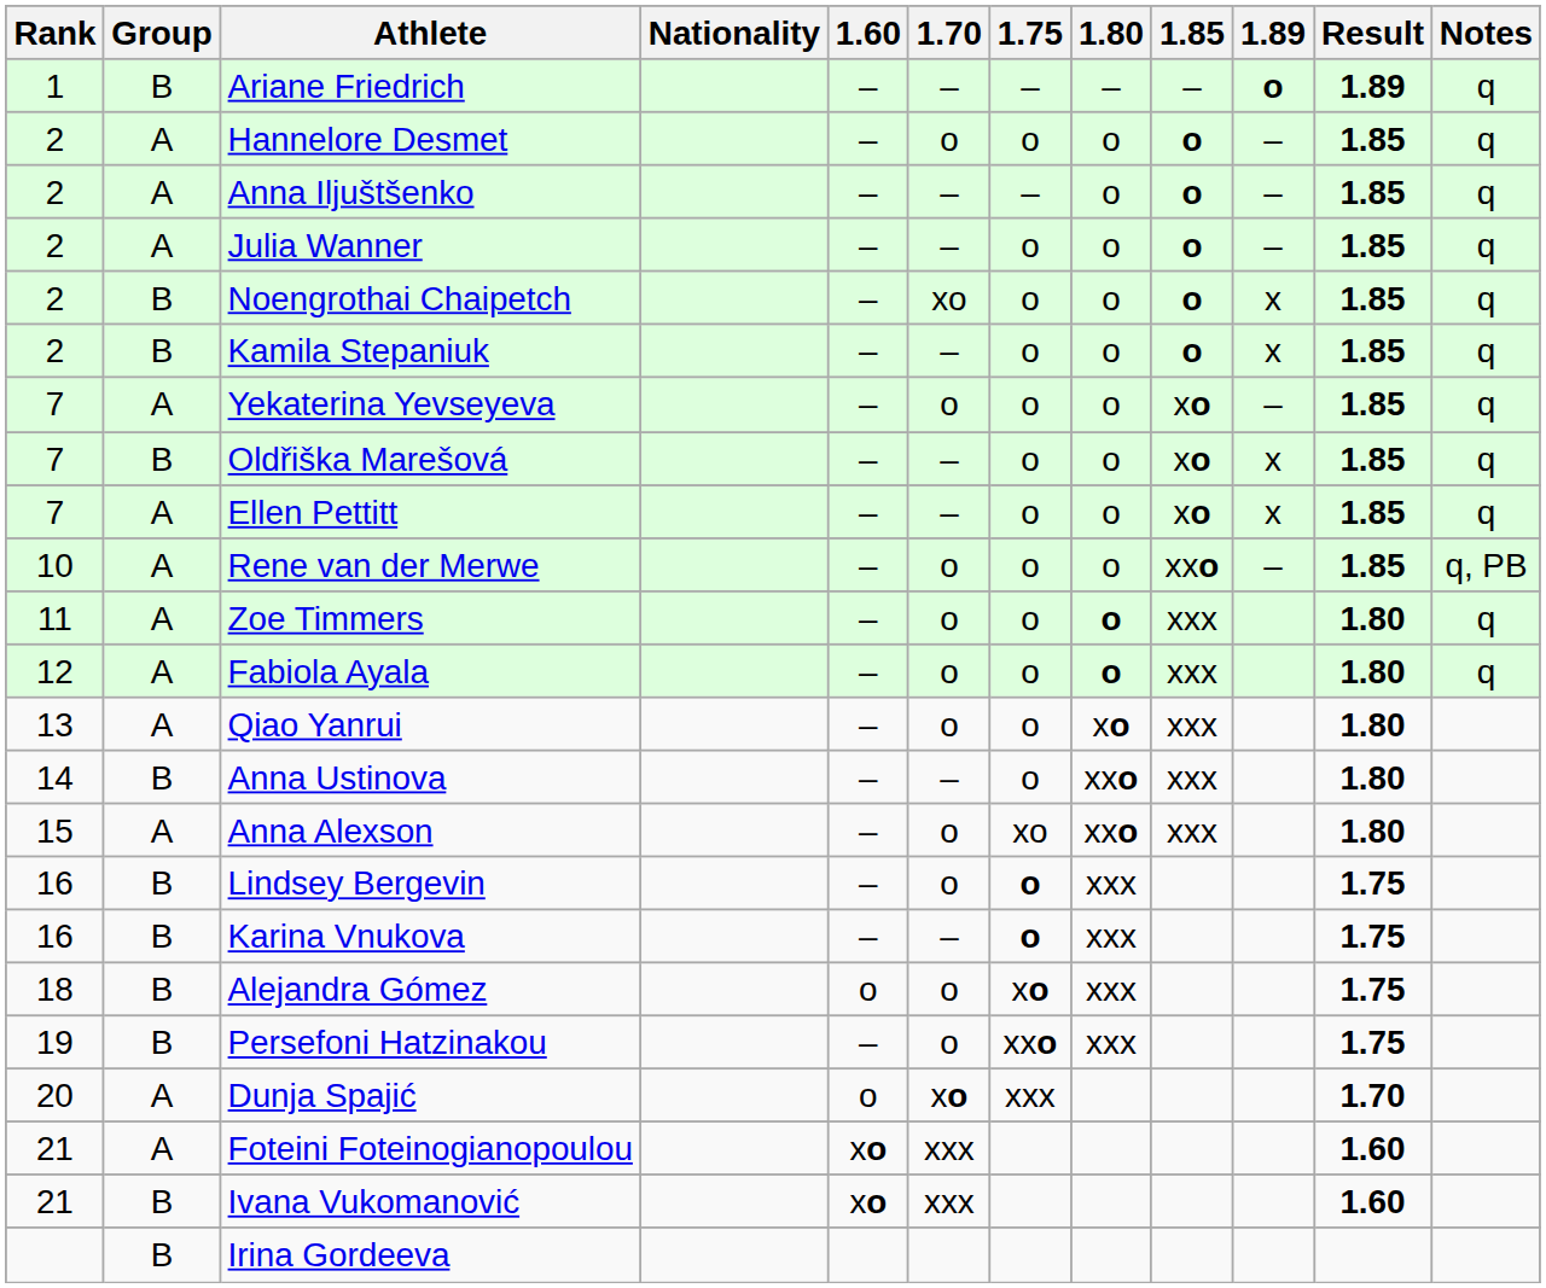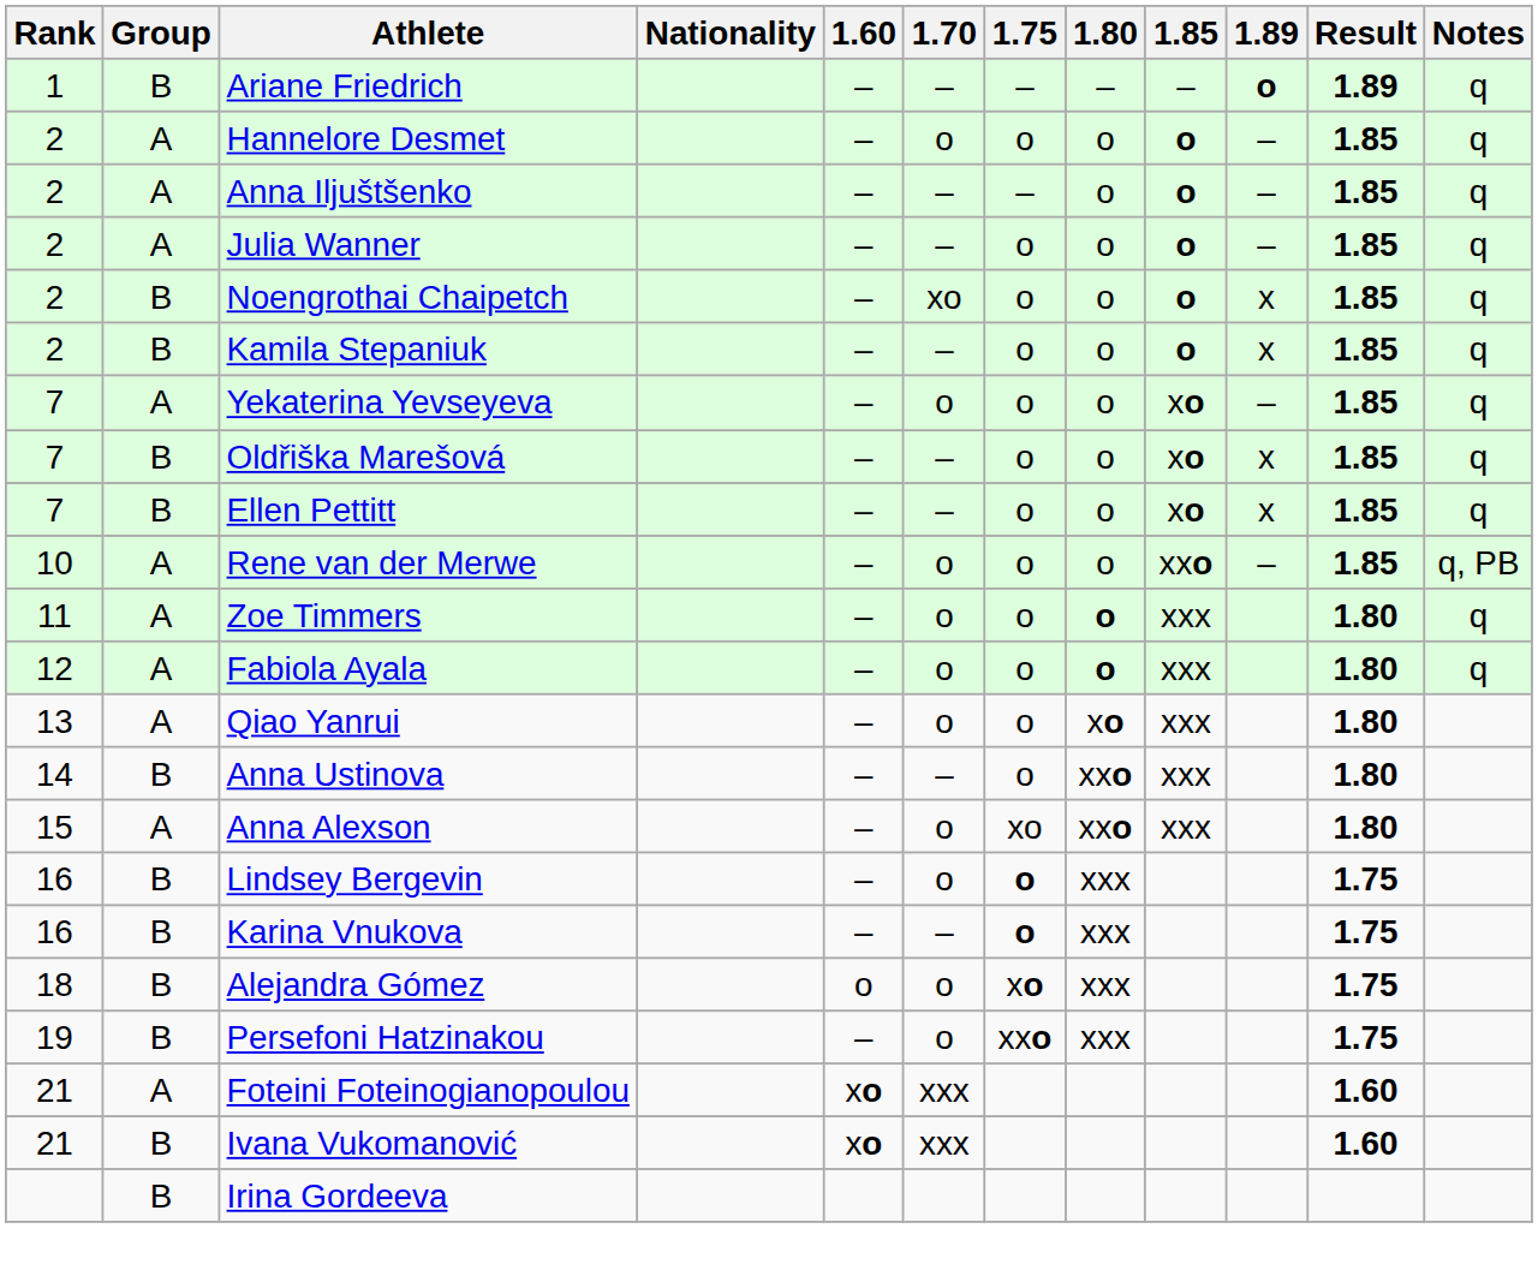Ellen Pettitt | Group: A -> B
- row: 20 | A | Dunja Spajić | o | xo | xxx | 1.70
